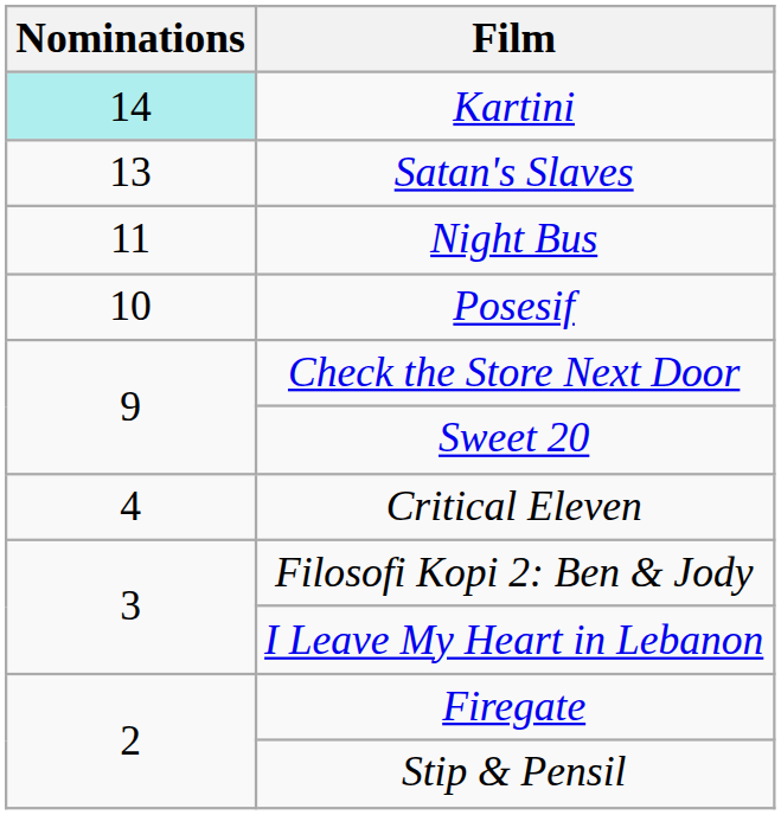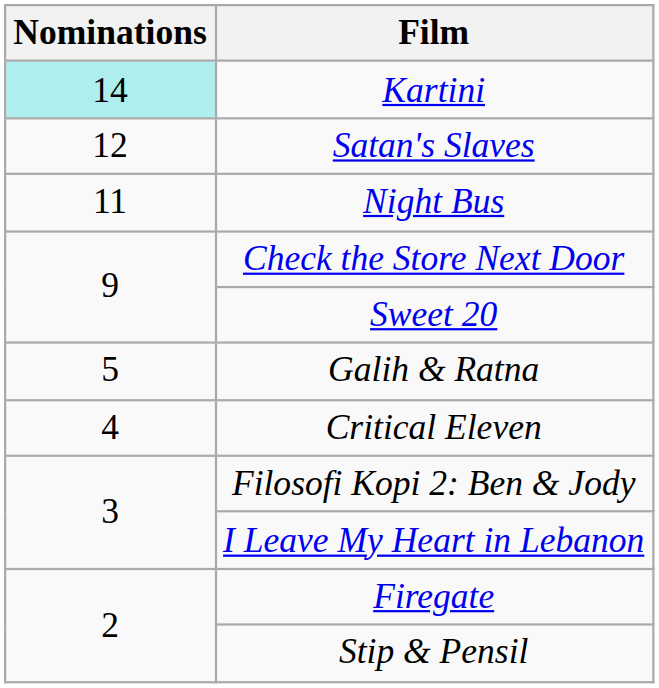Satan's Slaves | Nominations: 13 -> 12
- row: 10 | Posesif
+ row: 5 | Galih & Ratna
